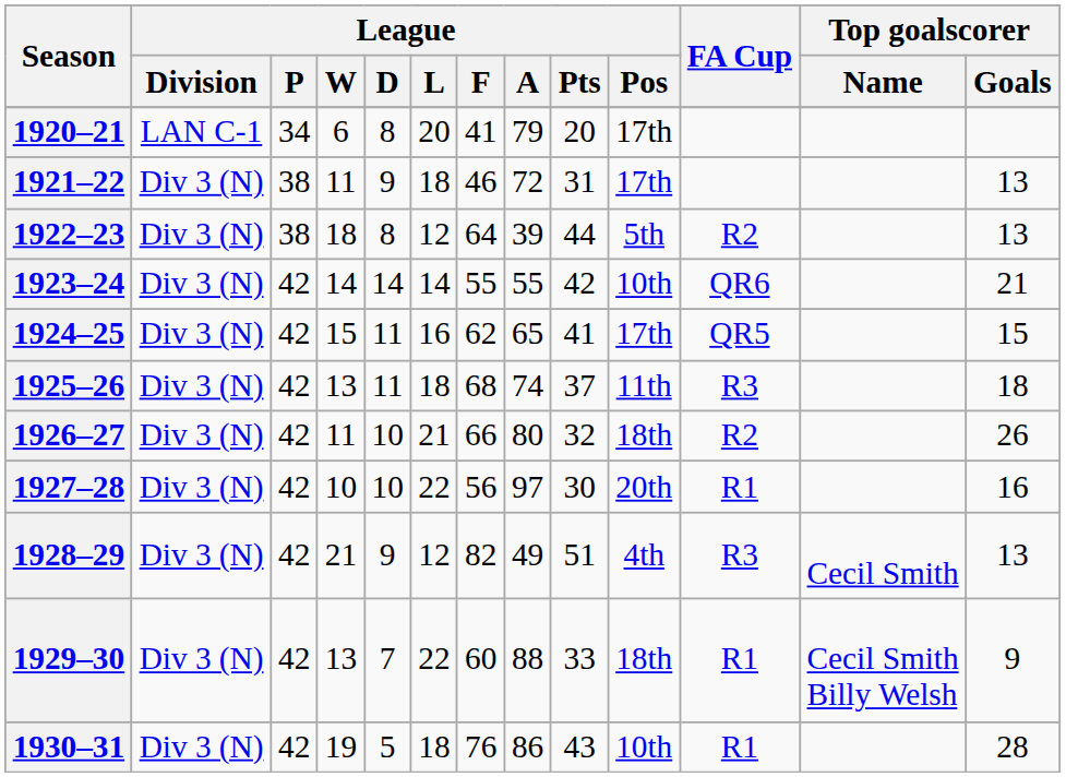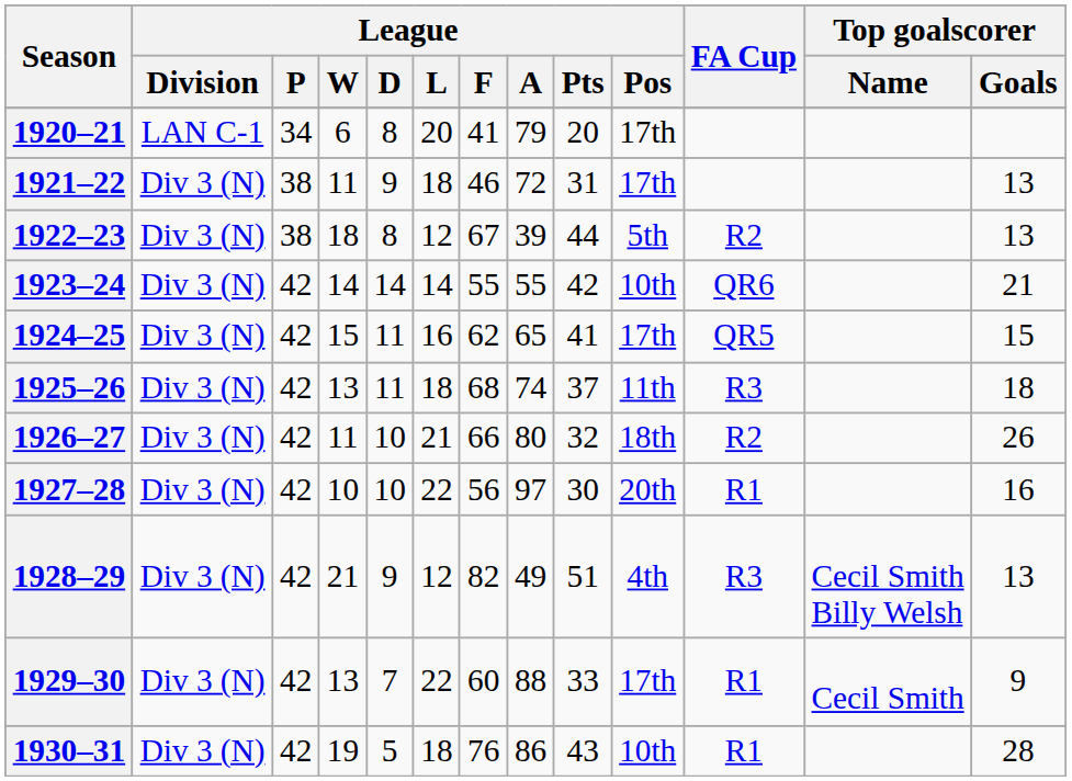1922–23 | League / F: 64 -> 67
1928–29 | Top goalscorer / Name: Cecil Smith -> Cecil Smith Billy Welsh
1929–30 | League / Pos: 18th -> 17th
1929–30 | Top goalscorer / Name: Cecil Smith Billy Welsh -> Cecil Smith
